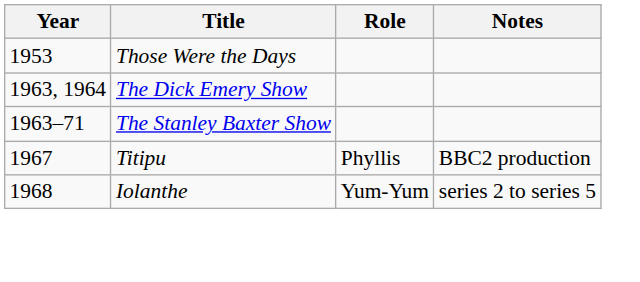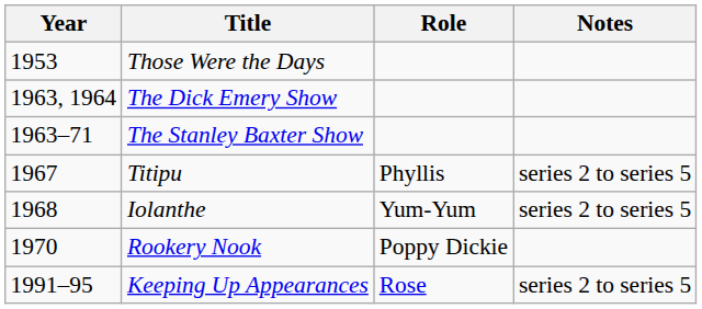Titipu | Notes: BBC2 production -> series 2 to series 5
+ row: 1970 | Rookery Nook | Poppy Dickie
+ row: 1991–95 | Keeping Up Appearances | Rose | series 2 to series 5
